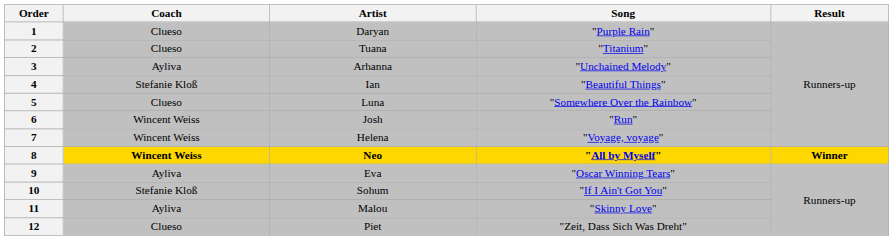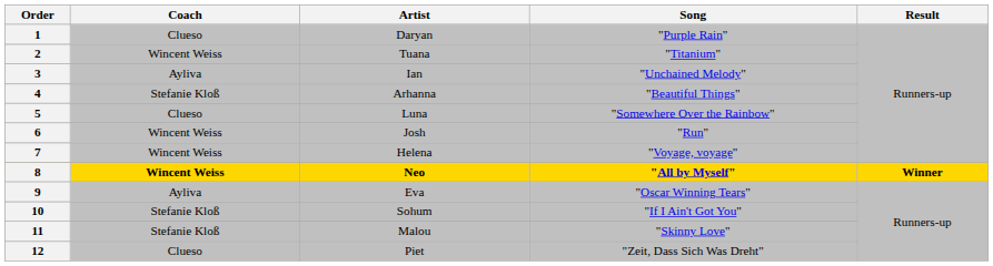2 | Coach: Clueso -> Wincent Weiss
3 | Artist: Arhanna -> Ian
4 | Artist: Ian -> Arhanna
11 | Coach: Ayliva -> Stefanie Kloß
